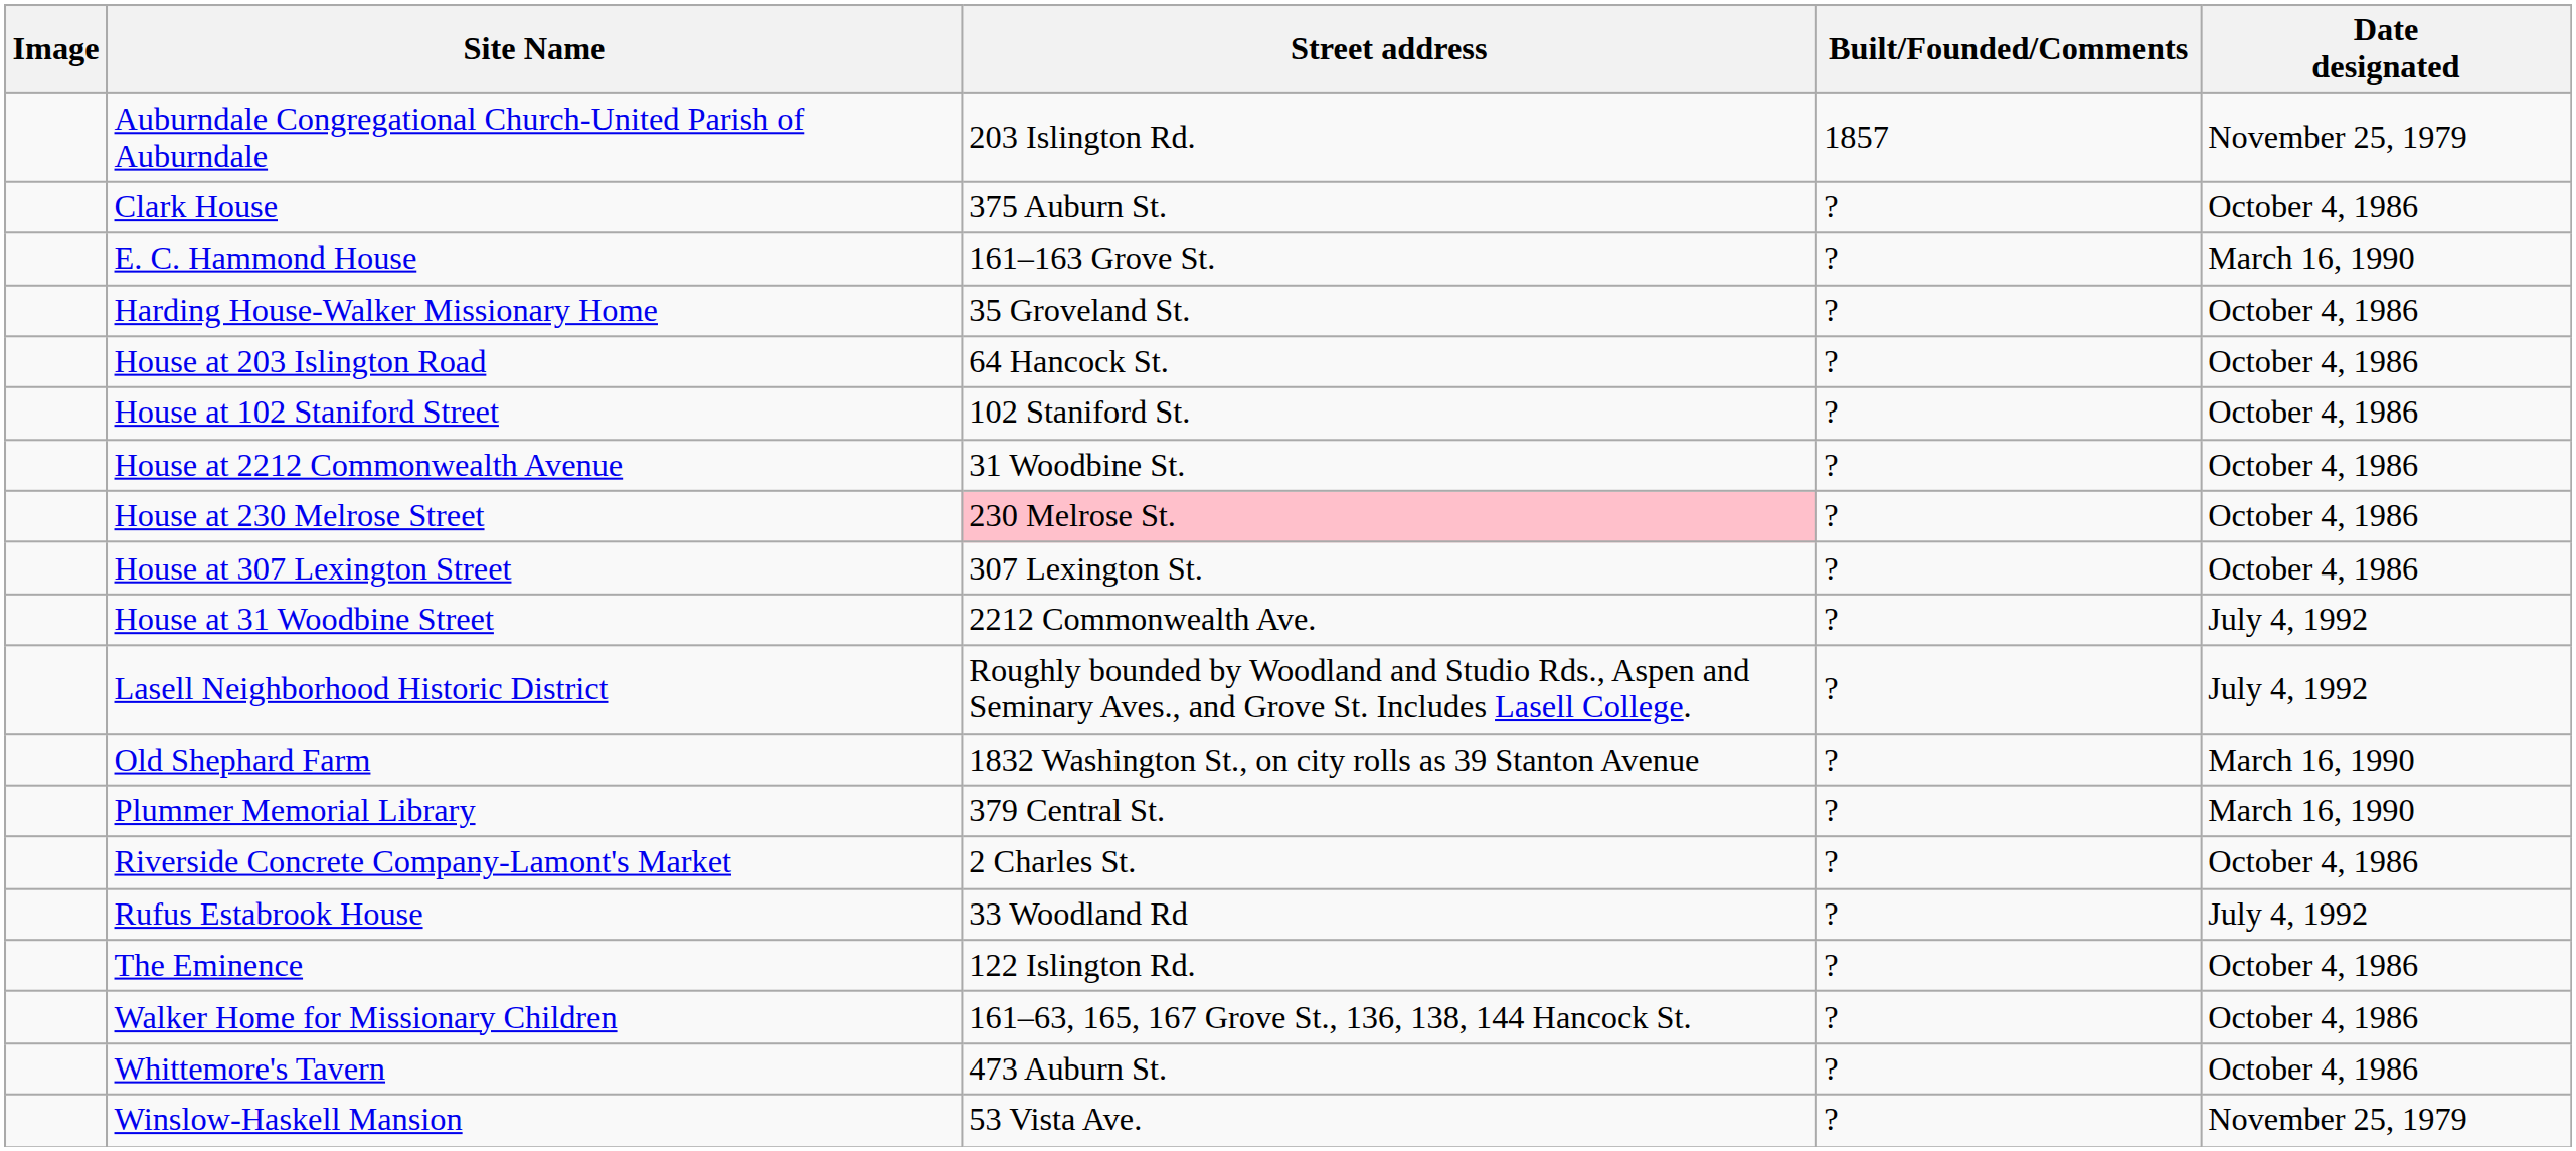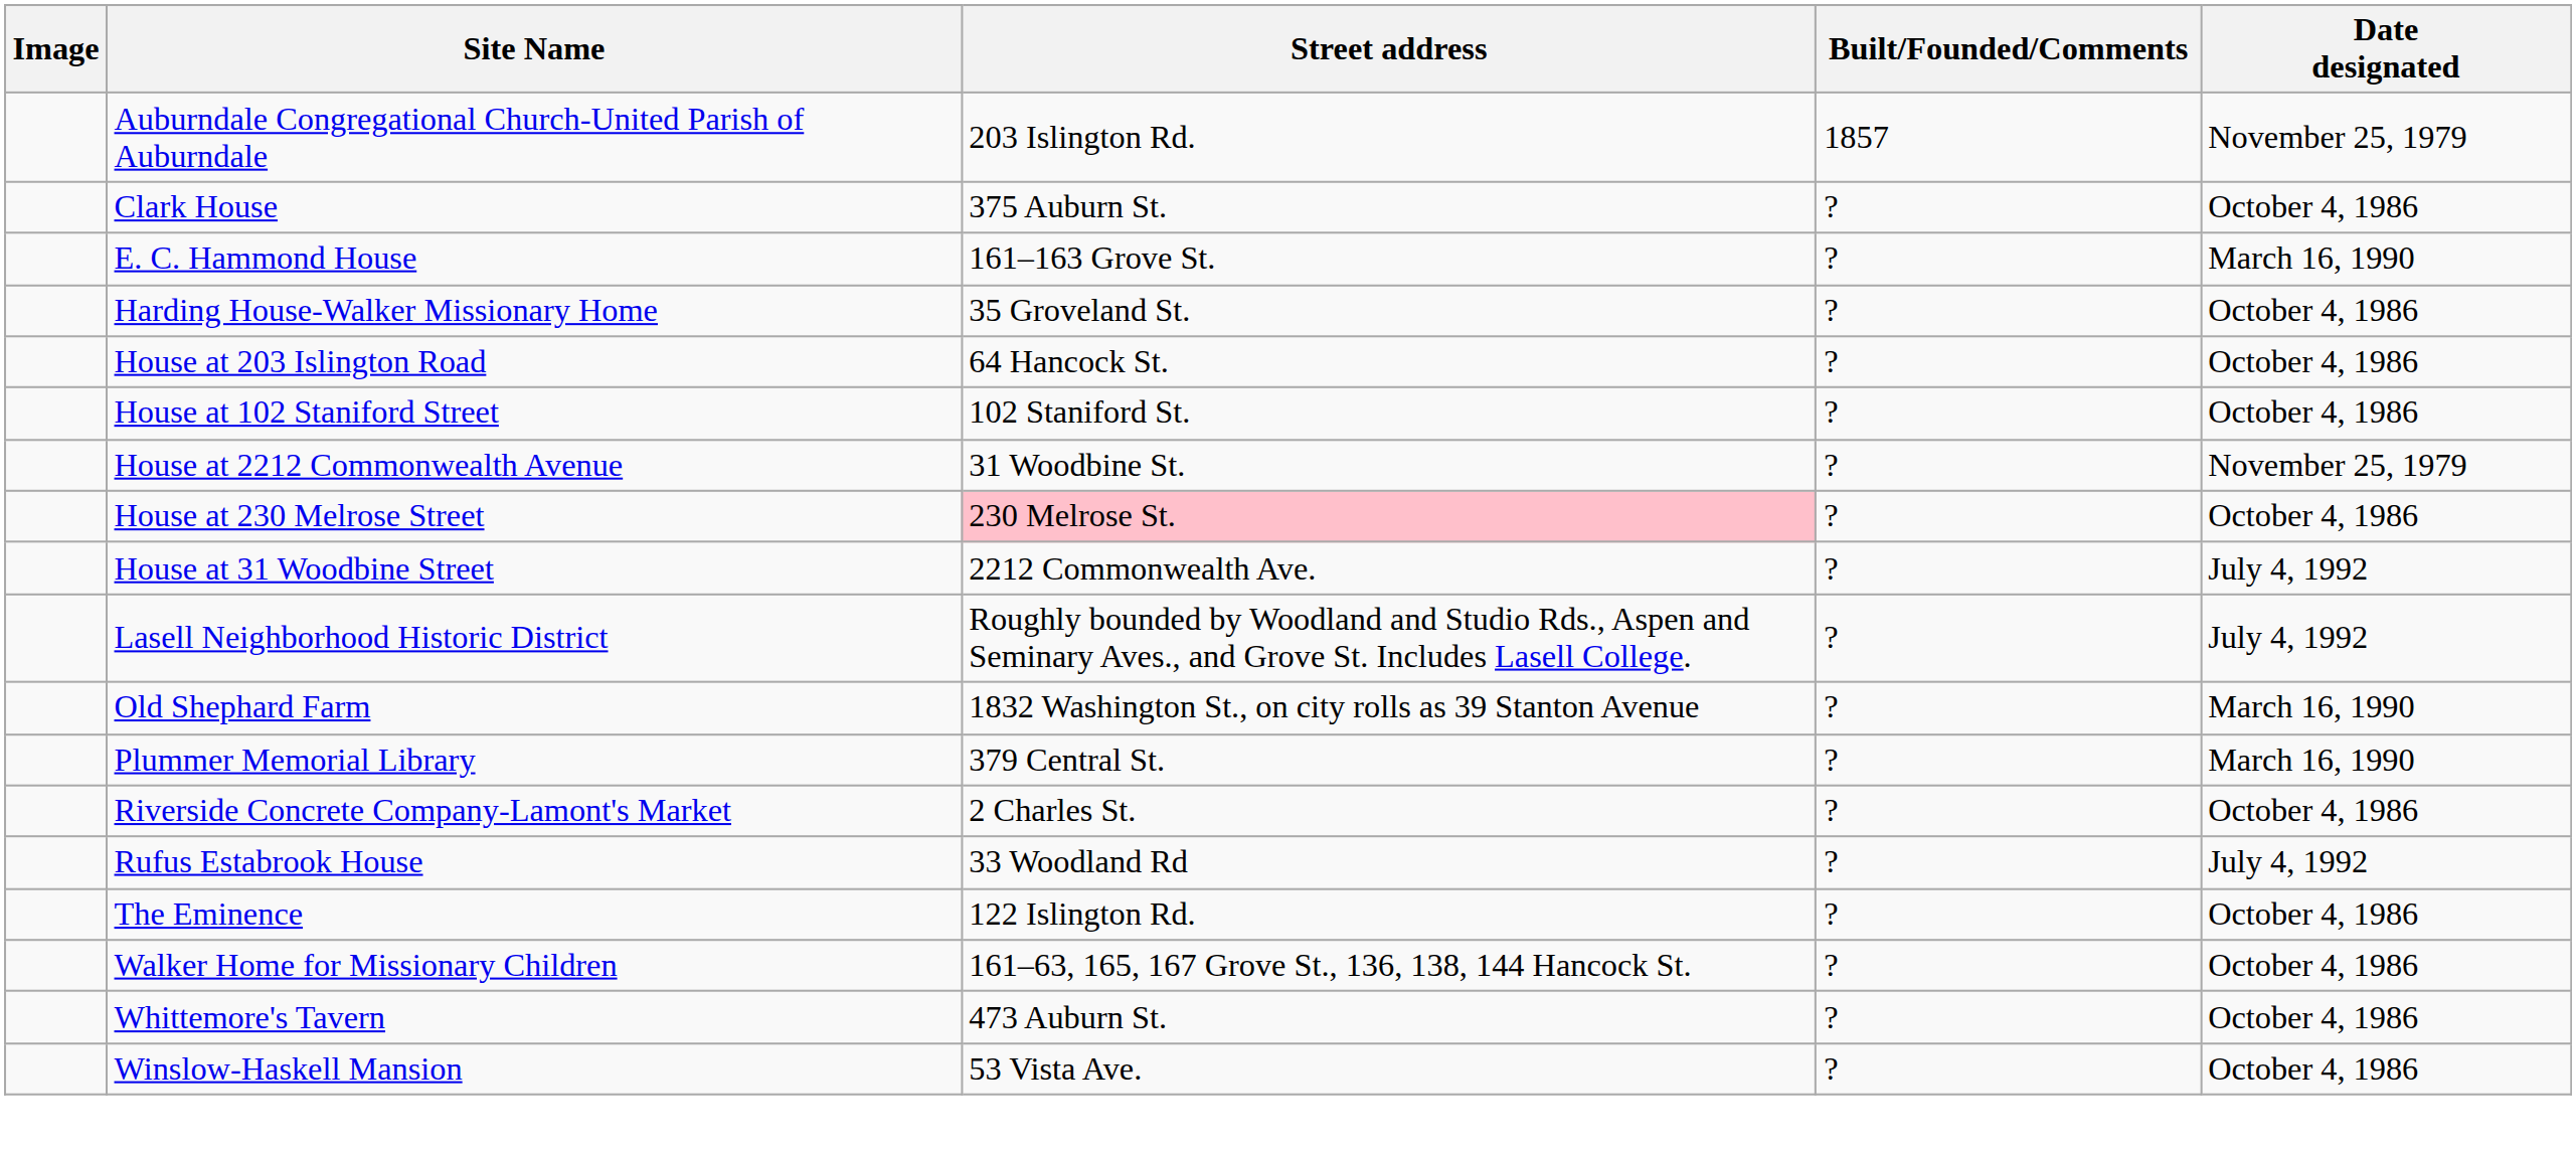House at 2212 Commonwealth Avenue | Date designated: October 4, 1986 -> November 25, 1979
- row: House at 307 Lexington Street | 307 Lexington St. | ? | October 4, 1986
Winslow-Haskell Mansion | Date designated: November 25, 1979 -> October 4, 1986
